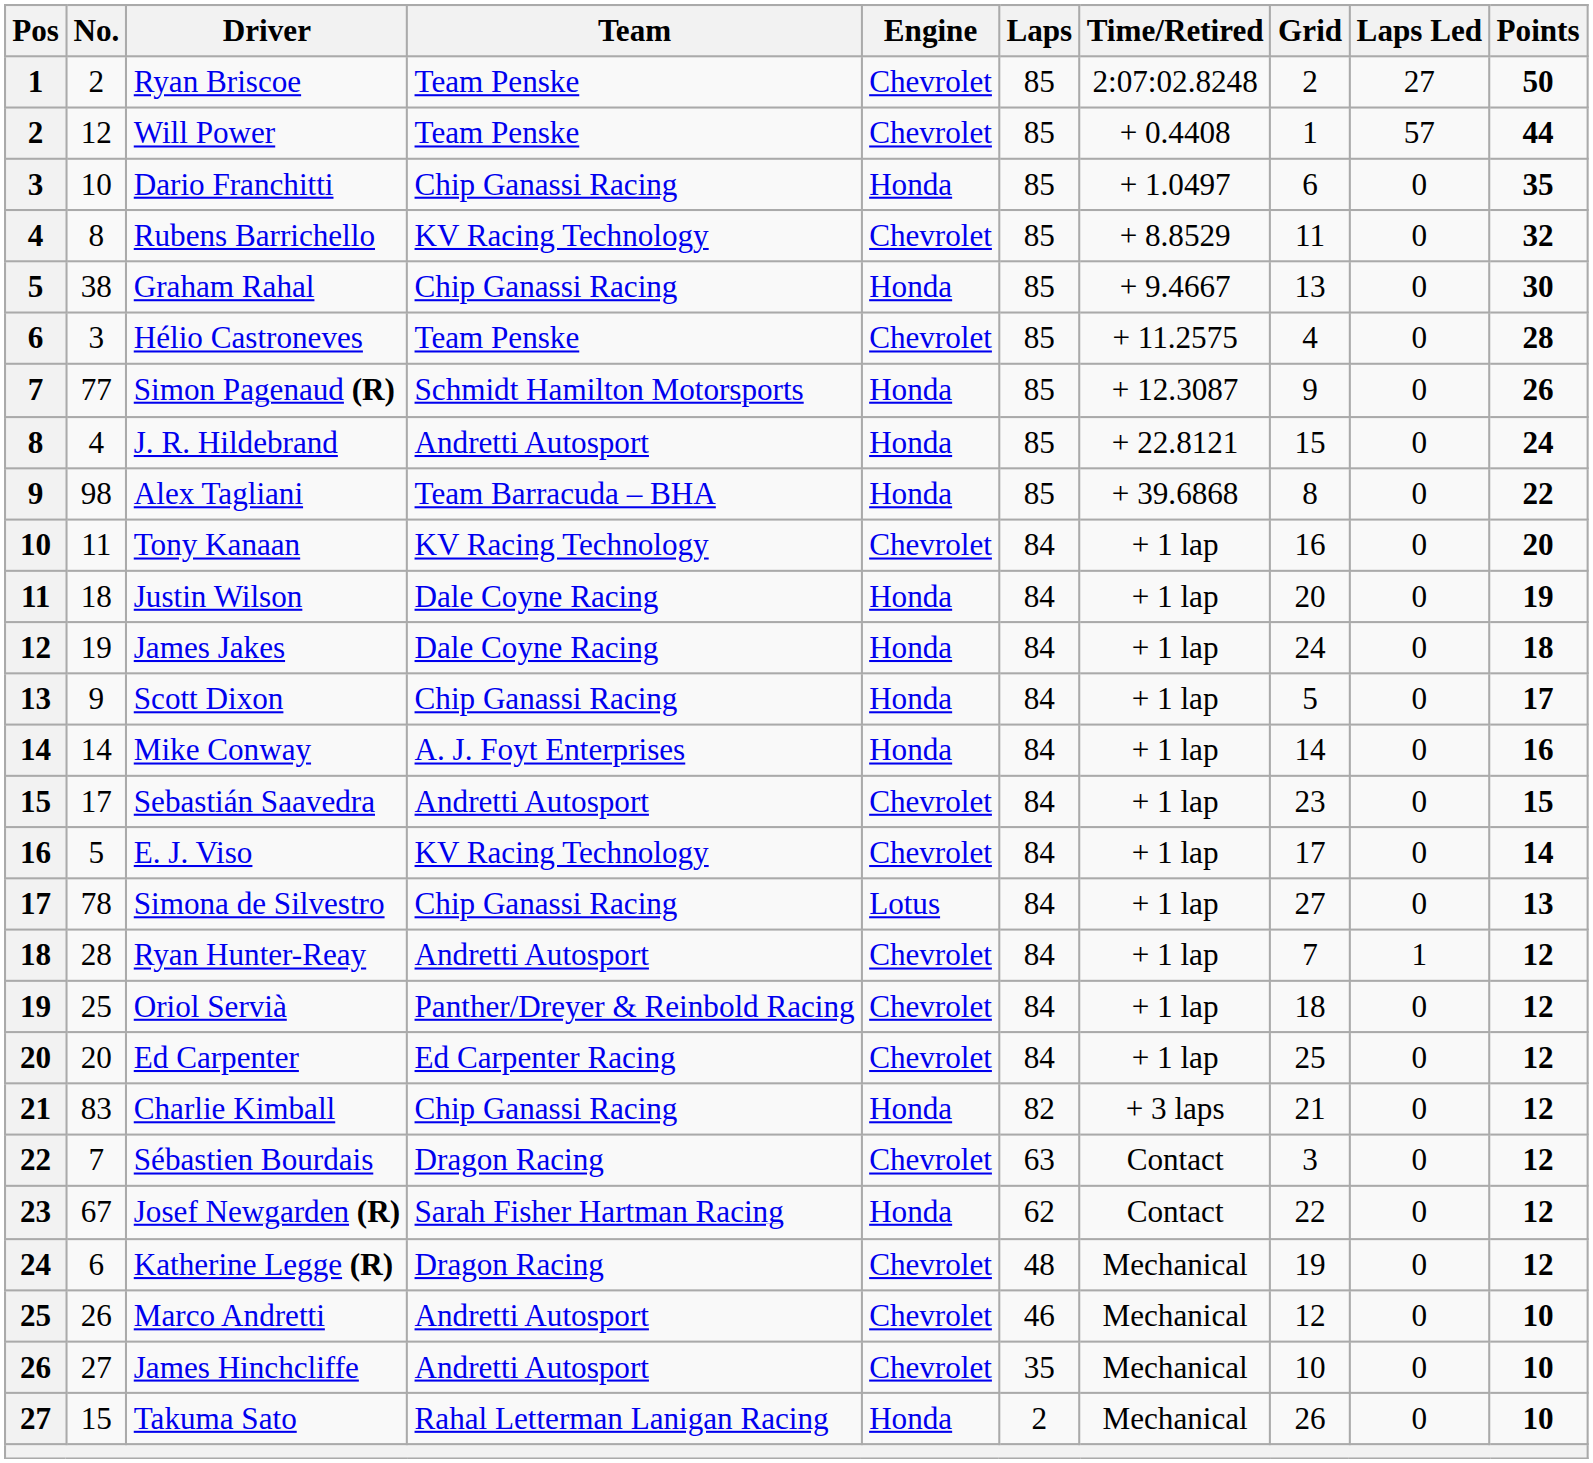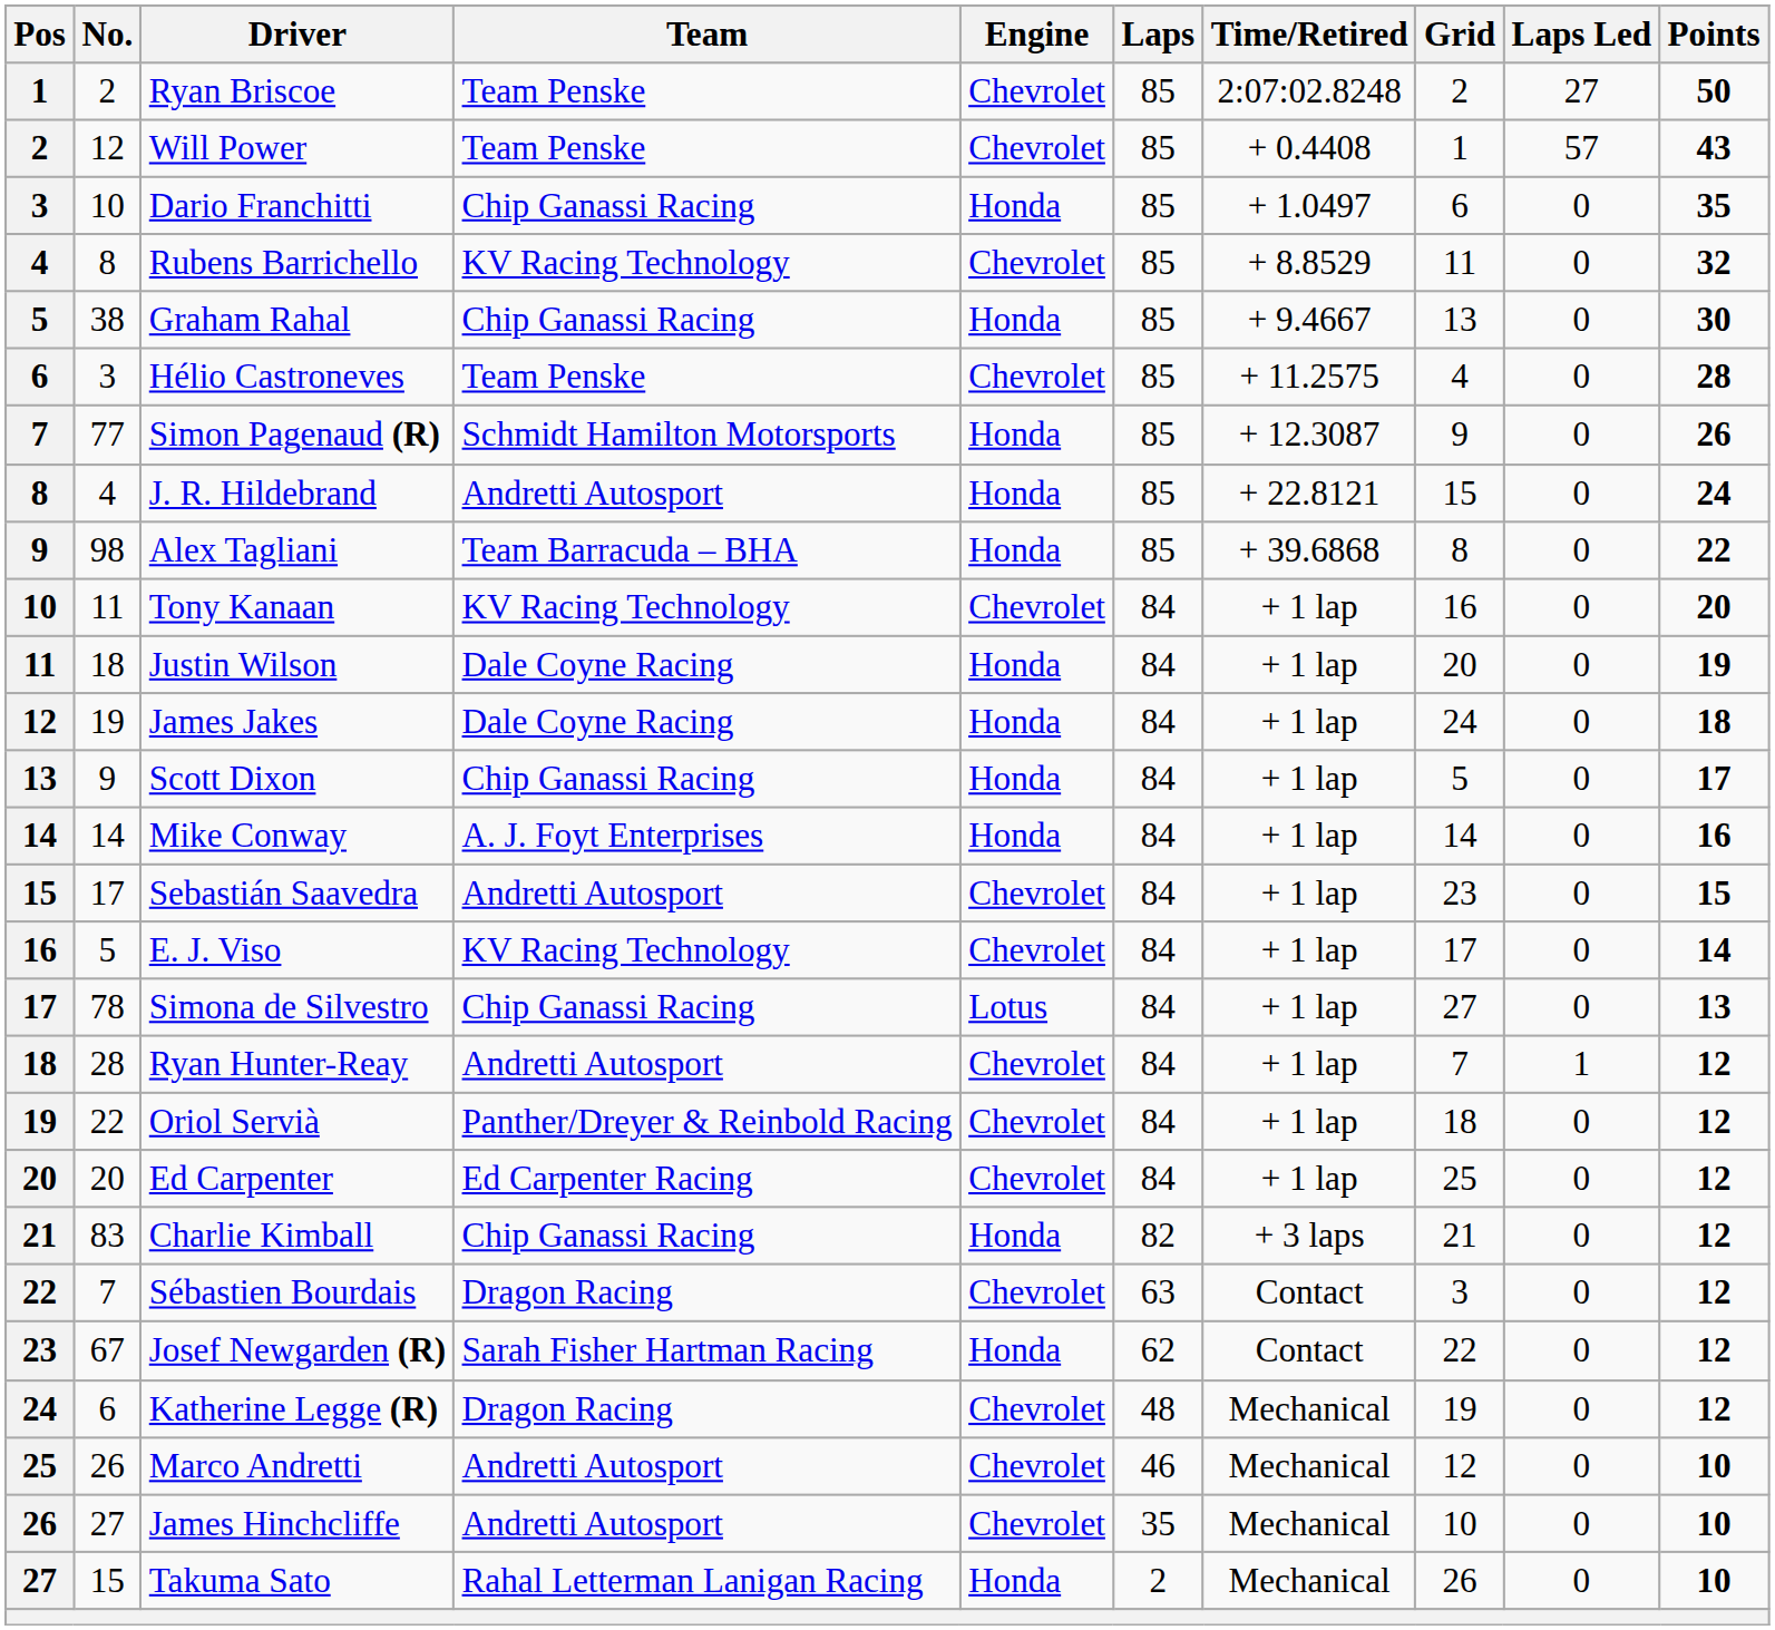Will Power | Points: 44 -> 43
Oriol Servià | No.: 25 -> 22
